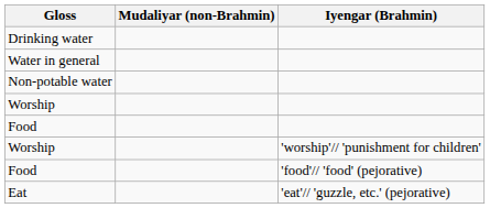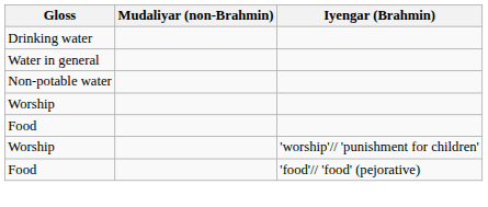- row: Eat | 'eat'// 'guzzle, etc.' (pejorative)
